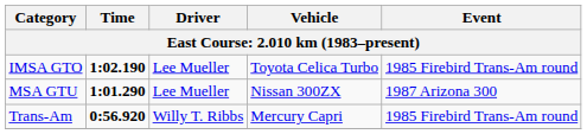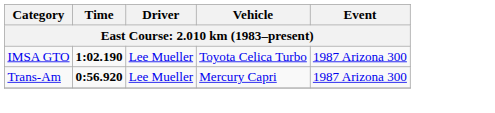IMSA GTO | Event: 1985 Firebird Trans-Am round -> 1987 Arizona 300
- row: MSA GTU | 1:01.290 | Lee Mueller | Nissan 300ZX | 1987 Arizona 300
Trans-Am | Driver: Willy T. Ribbs -> Lee Mueller
Trans-Am | Event: 1985 Firebird Trans-Am round -> 1987 Arizona 300
